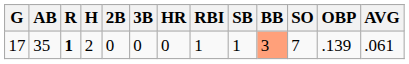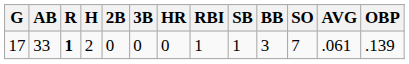columns swapped: AVG <-> OBP
17 | AB: 35 -> 33
17 | BB: lightsalmon background -> no background
